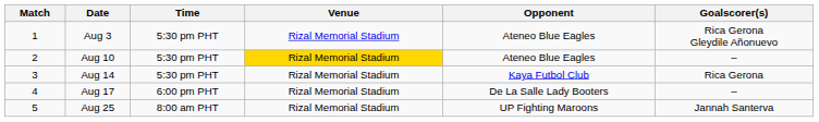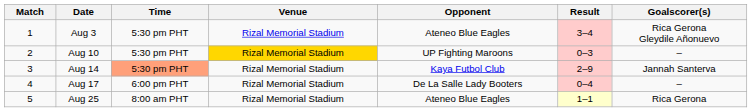+ column: Result | 3–4 | 0–3 | 2–9 | 0–4 | 1–1
Aug 10 | Opponent: Ateneo Blue Eagles -> UP Fighting Maroons
Aug 14 | Time: no background -> lightsalmon background
Aug 14 | Goalscorer(s): Rica Gerona -> Jannah Santerva
Aug 25 | Opponent: UP Fighting Maroons -> Ateneo Blue Eagles
Aug 25 | Goalscorer(s): Jannah Santerva -> Rica Gerona
